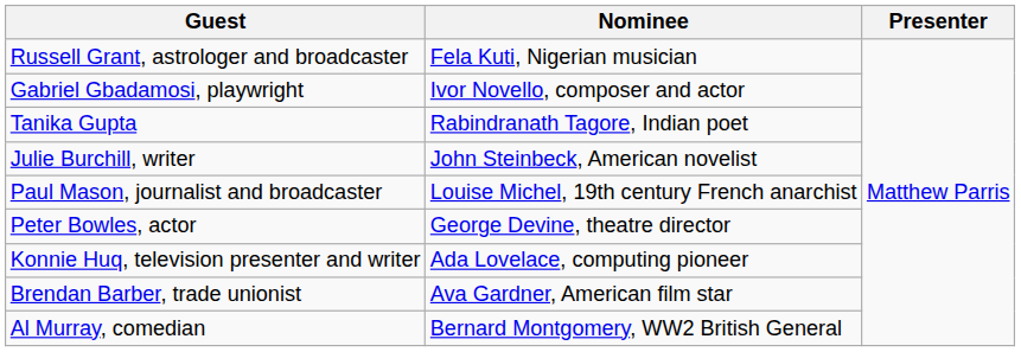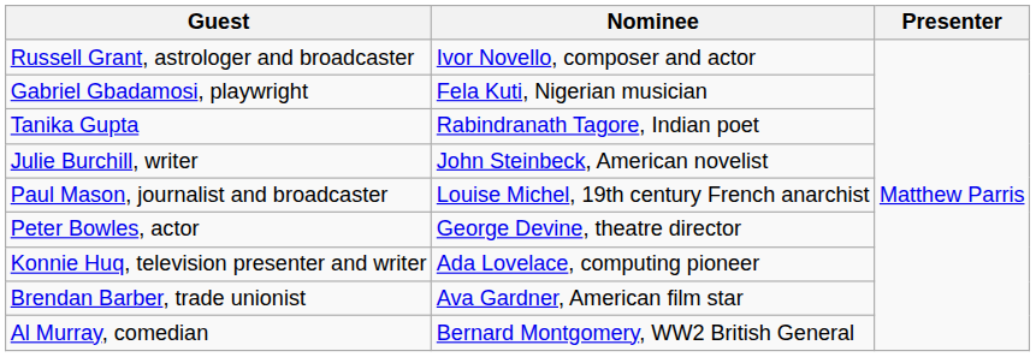Russell Grant, astrologer and broadcaster | Nominee: Fela Kuti, Nigerian musician -> Ivor Novello, composer and actor
Gabriel Gbadamosi, playwright | Nominee: Ivor Novello, composer and actor -> Fela Kuti, Nigerian musician
